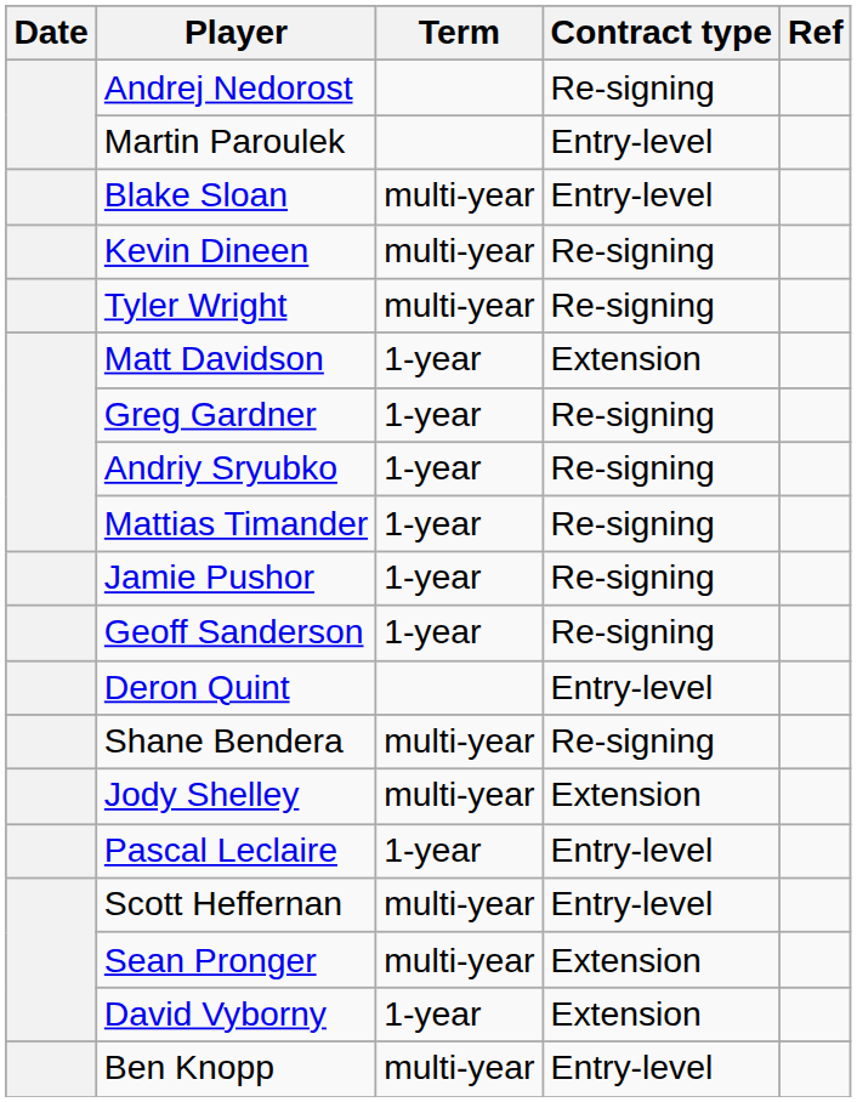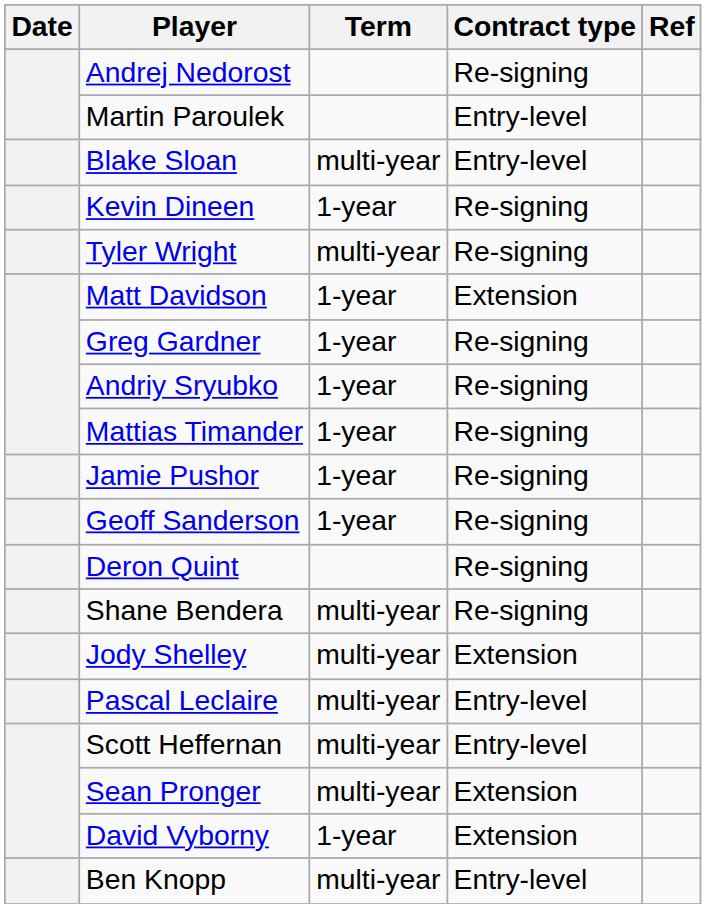Kevin Dineen | Term: multi-year -> 1-year
Deron Quint | Contract type: Entry-level -> Re-signing
Pascal Leclaire | Term: 1-year -> multi-year
